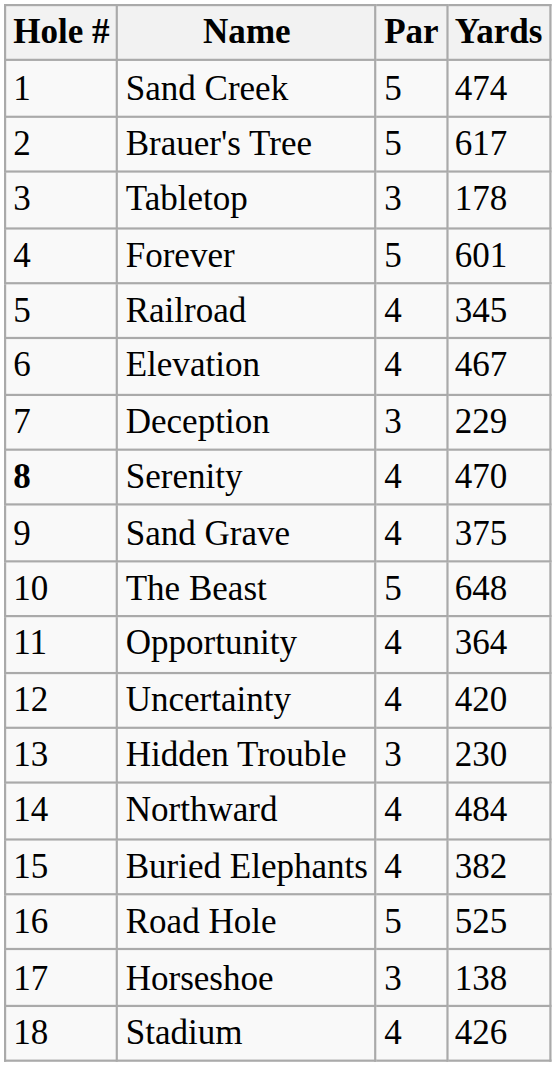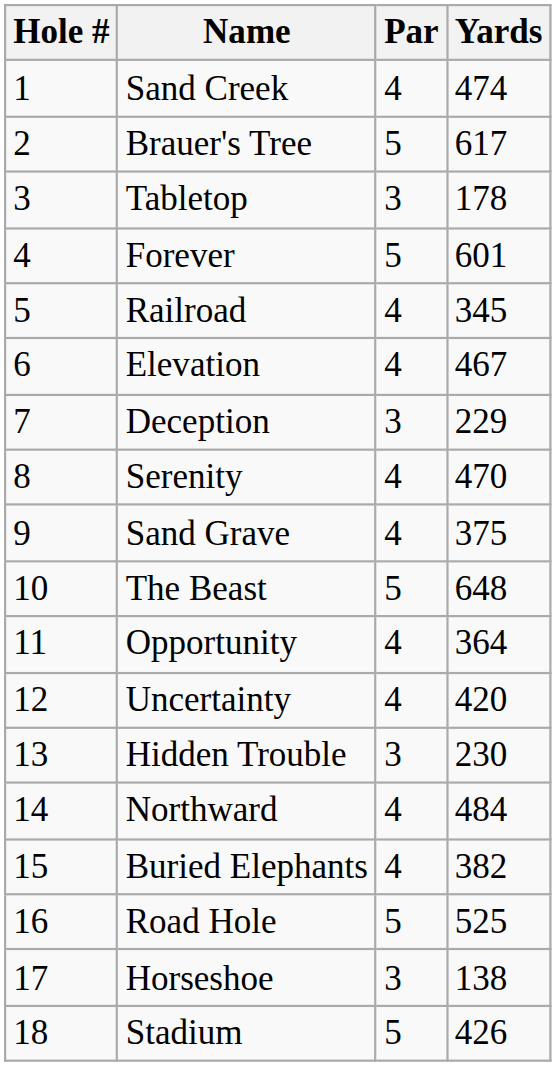Sand Creek | Par: 5 -> 4
Serenity | Hole #: bold -> normal
Stadium | Par: 4 -> 5
